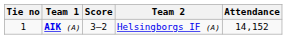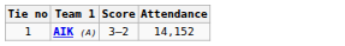- column: Team 2 | Helsingborgs IF (A)
